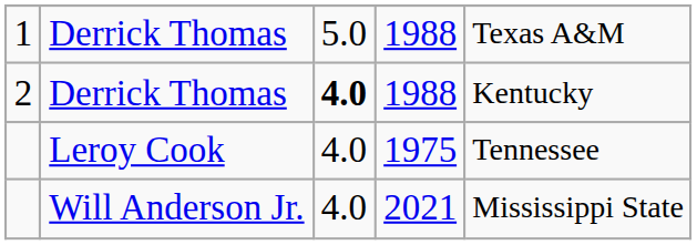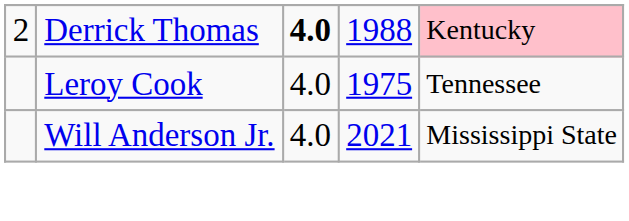- row: 1 | Derrick Thomas | 5.0 | 1988 | Texas A&M
2 | column 5: no background -> pink background
